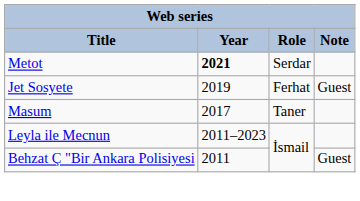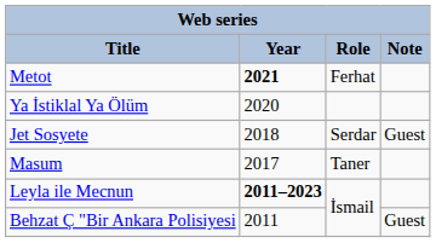Metot | Role: Serdar -> Ferhat
+ row: Ya İstiklal Ya Ölüm | 2020
Jet Sosyete | Year: 2019 -> 2018
Jet Sosyete | Role: Ferhat -> Serdar
Leyla ile Mecnun | Year: normal -> bold
